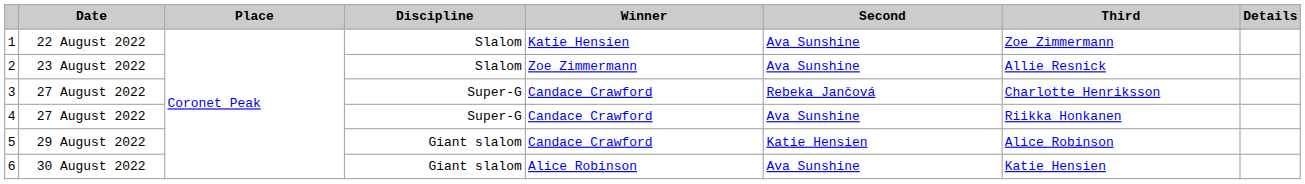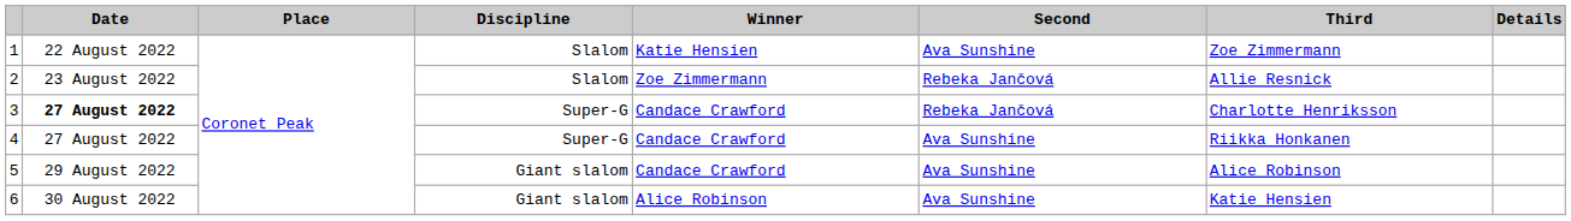2 | Second: Ava Sunshine -> Rebeka Jančová
3 | Date: normal -> bold
5 | Second: Katie Hensien -> Ava Sunshine
